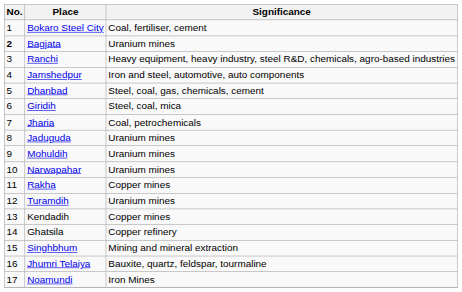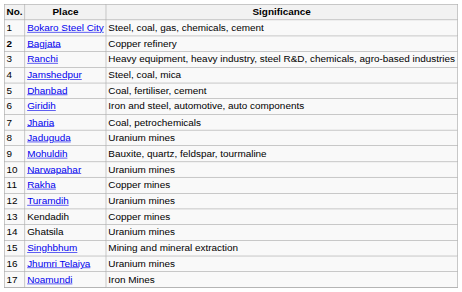Bokaro Steel City | Significance: Coal, fertiliser, cement -> Steel, coal, gas, chemicals, cement
Bagjata | Significance: Uranium mines -> Copper refinery
Jamshedpur | Significance: Iron and steel, automotive, auto components -> Steel, coal, mica
Dhanbad | Significance: Steel, coal, gas, chemicals, cement -> Coal, fertiliser, cement
Giridih | Significance: Steel, coal, mica -> Iron and steel, automotive, auto components
Mohuldih | Significance: Uranium mines -> Bauxite, quartz, feldspar, tourmaline
Ghatsila | Significance: Copper refinery -> Uranium mines
Jhumri Telaiya | Significance: Bauxite, quartz, feldspar, tourmaline -> Uranium mines
